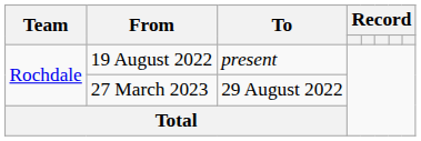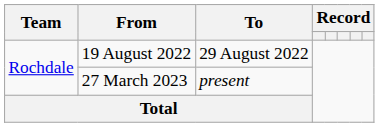19 August 2022 | To: present -> 29 August 2022
27 March 2023 | To: 29 August 2022 -> present
